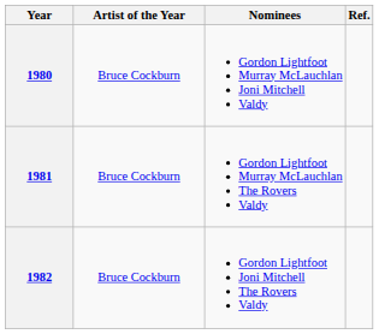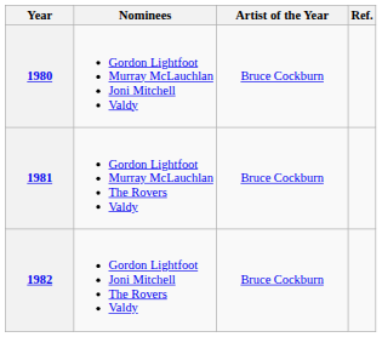columns swapped: Artist of the Year <-> Nominees
